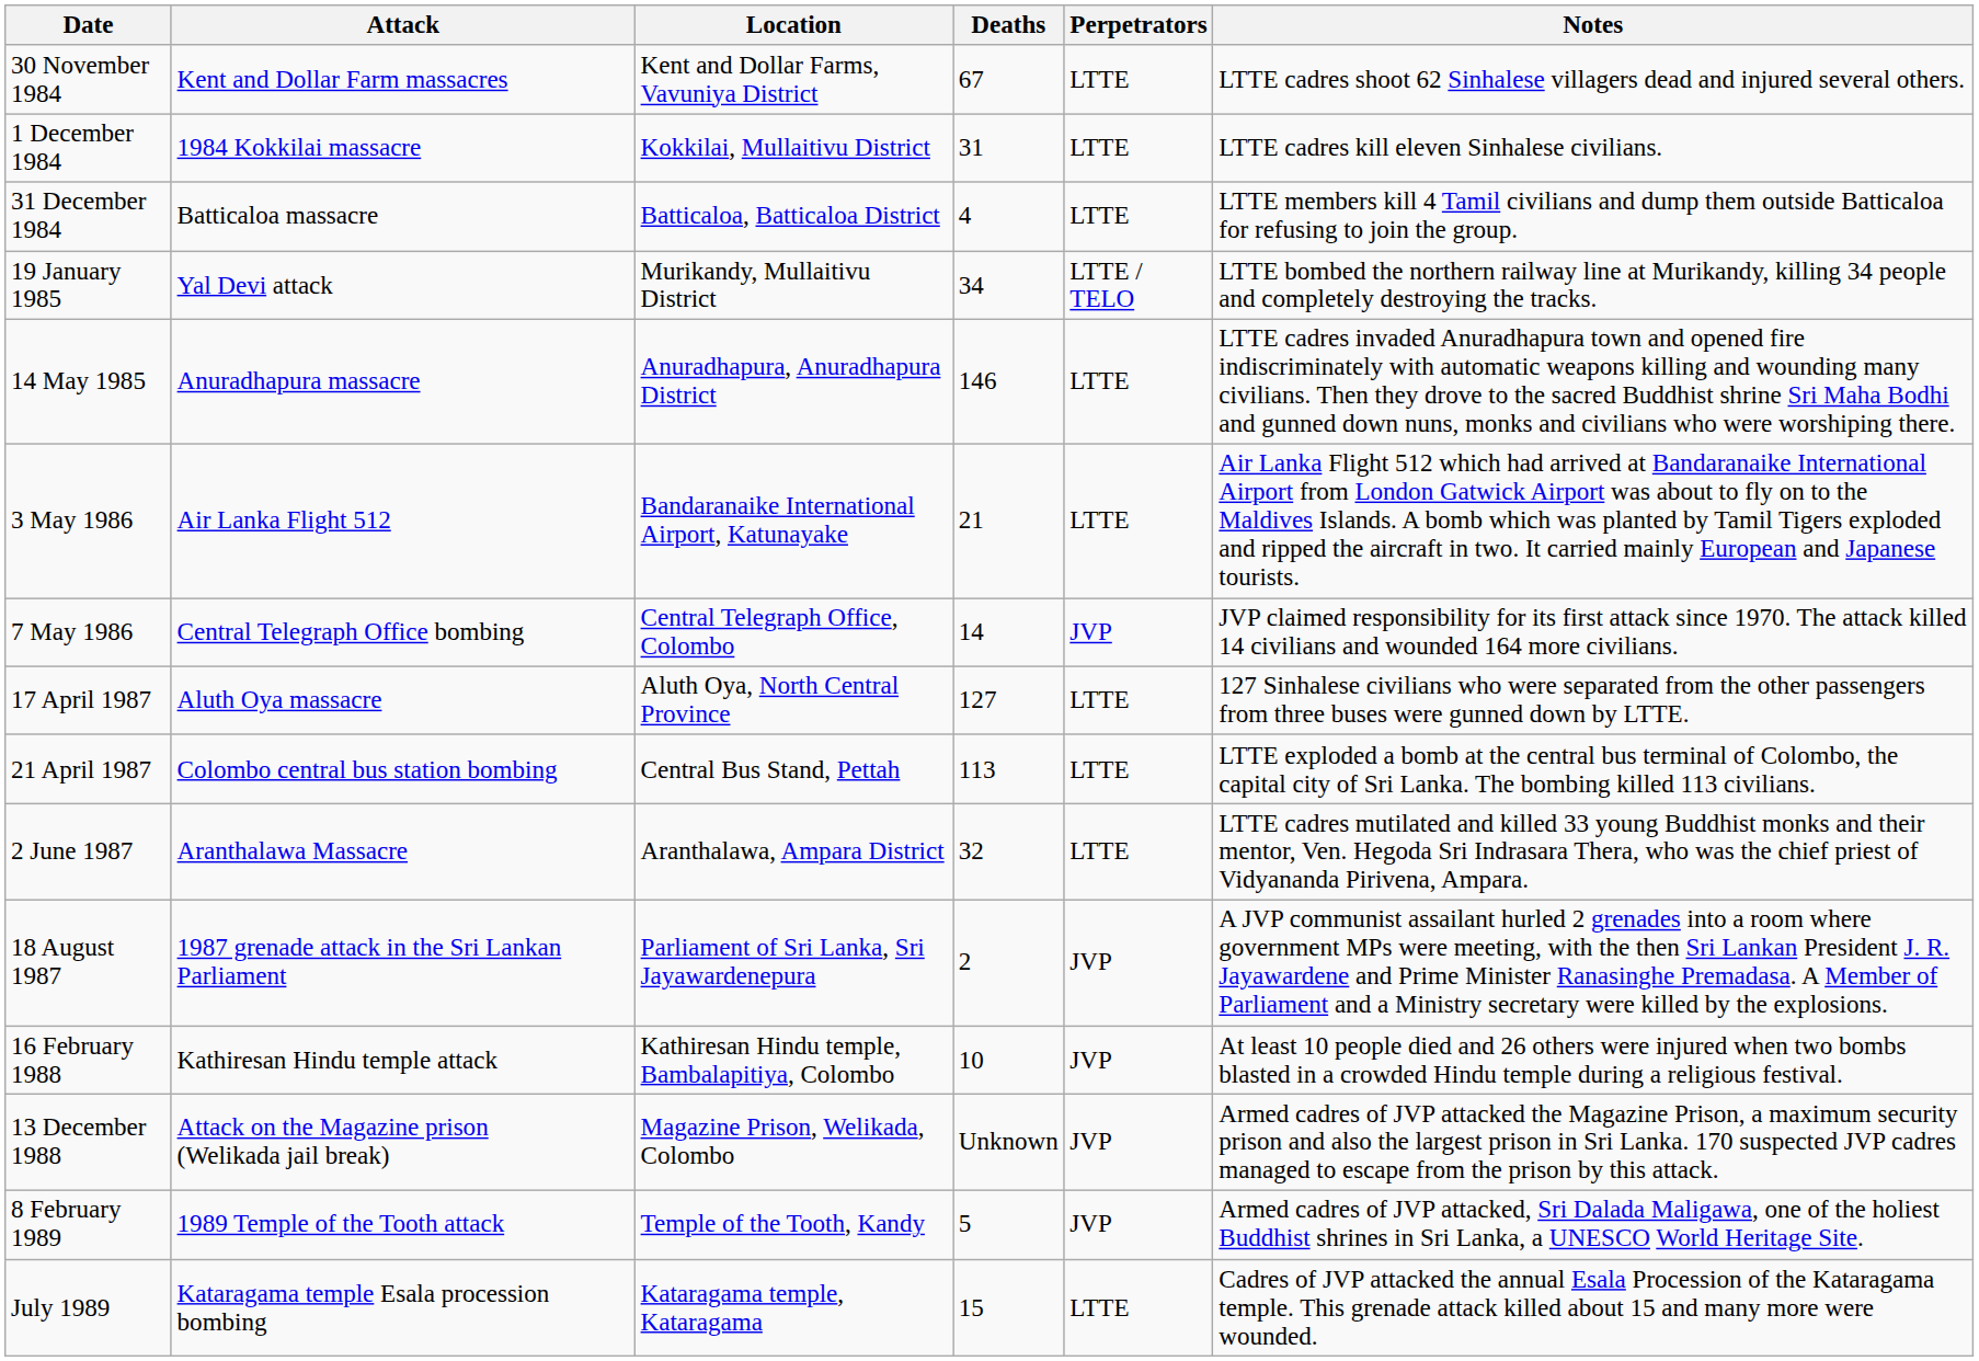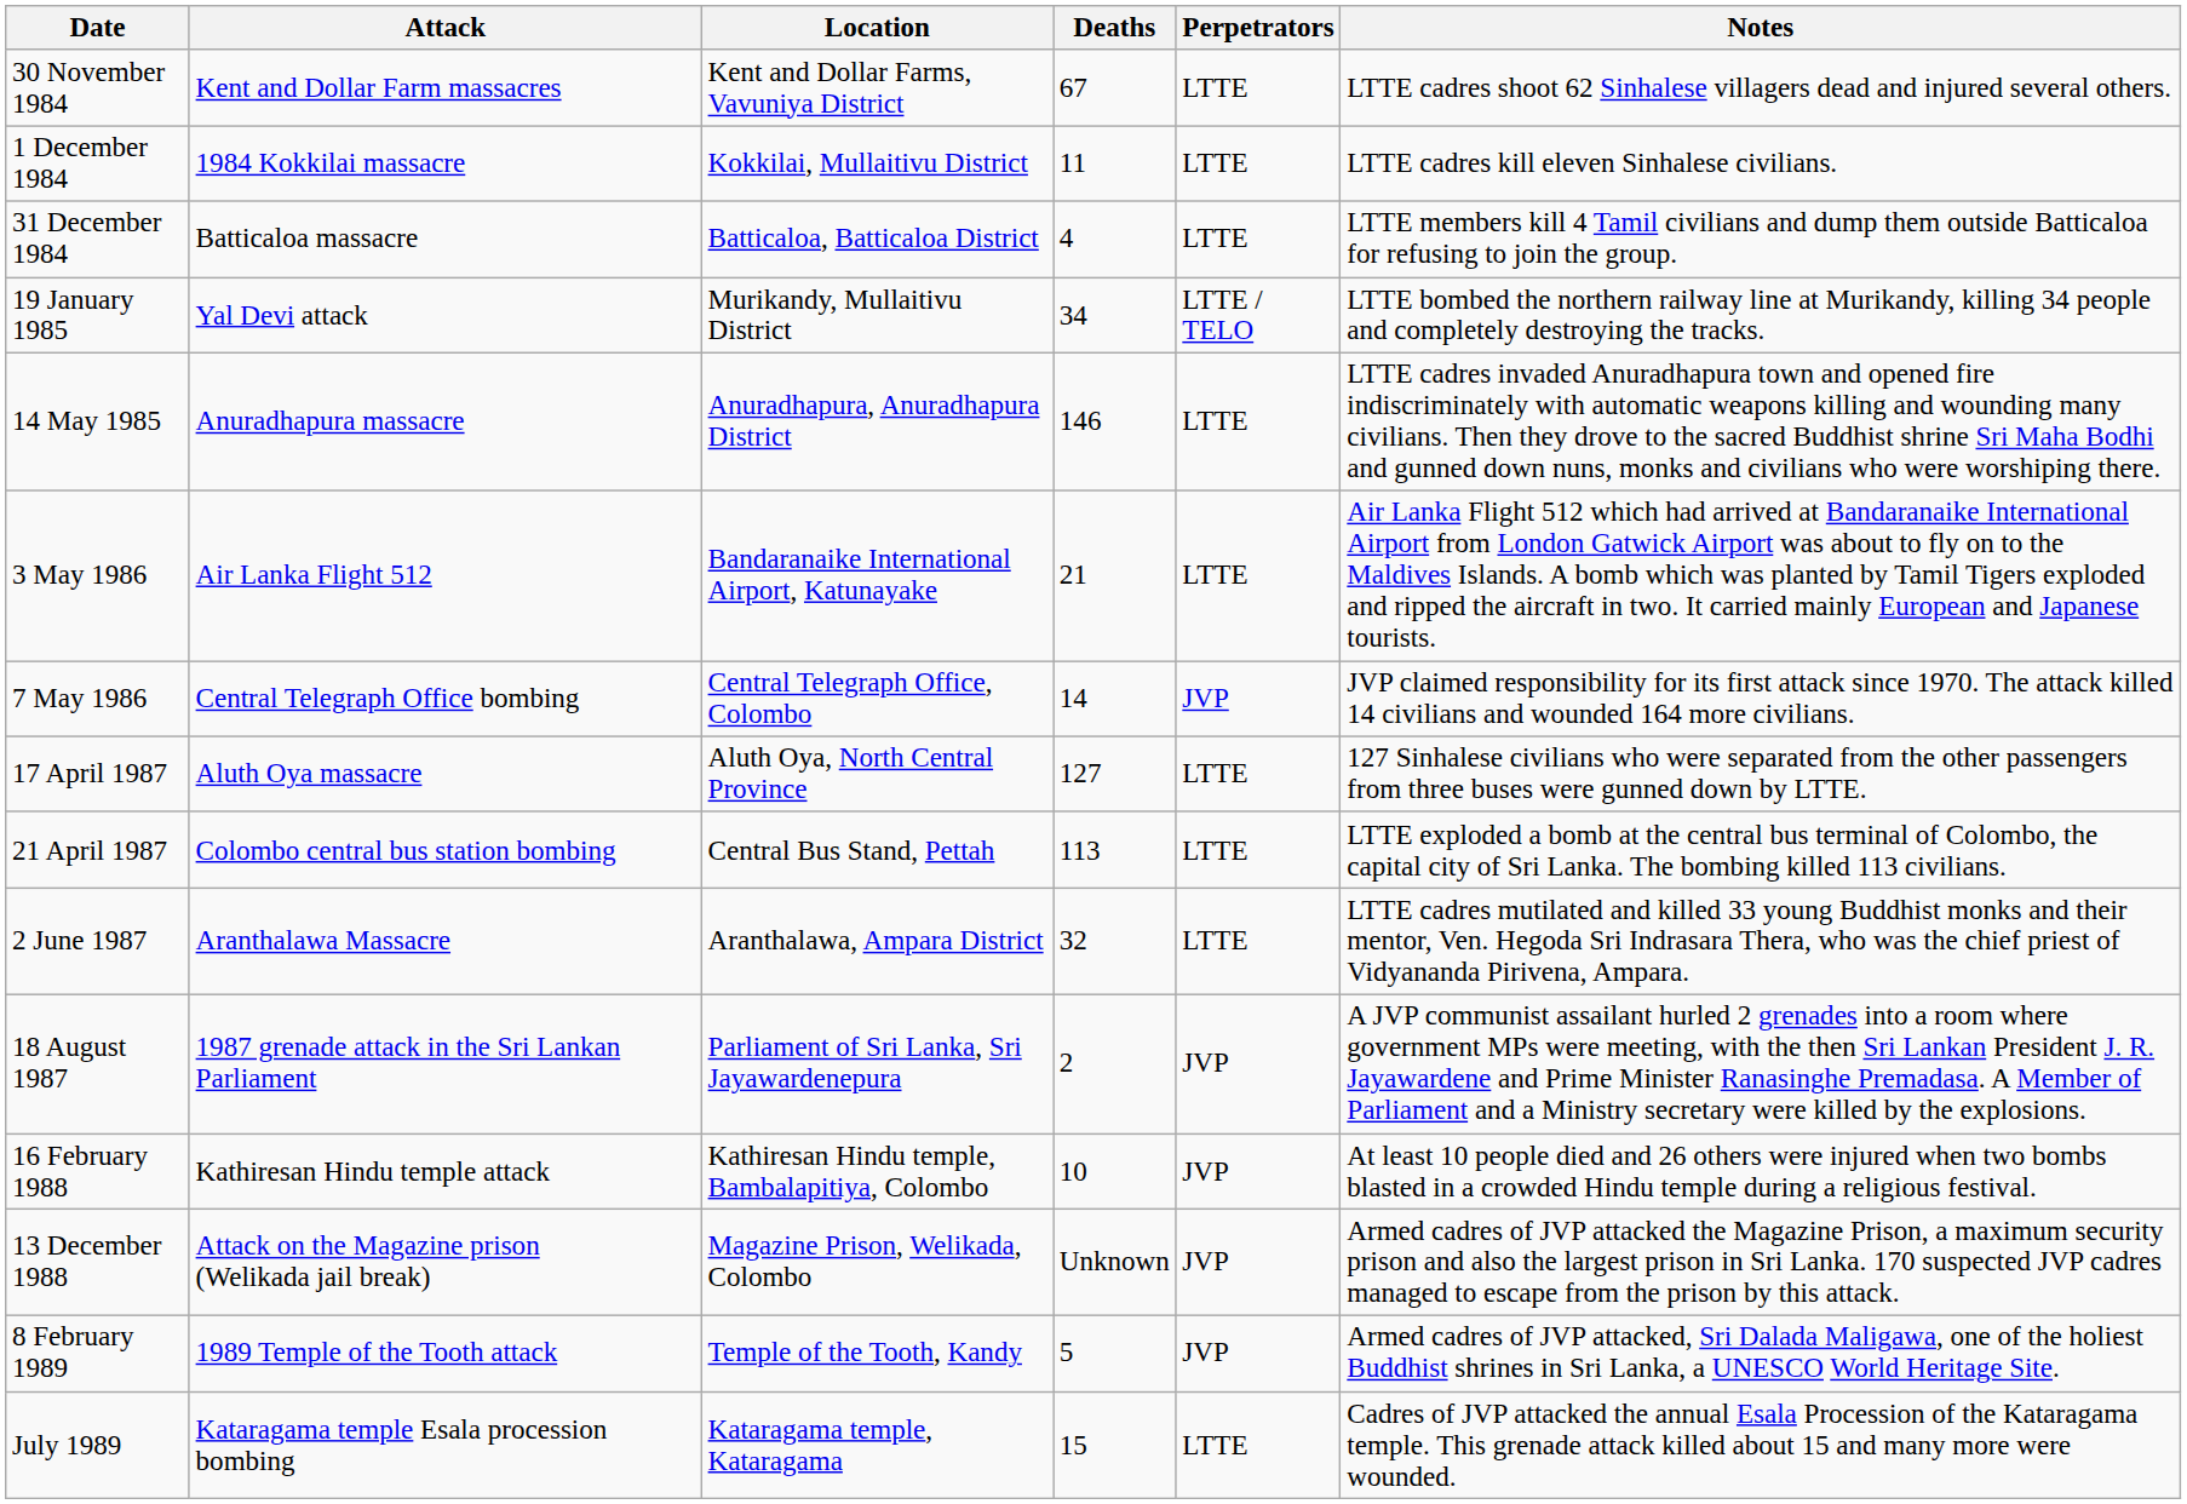1 December 1984 | Deaths: 31 -> 11
